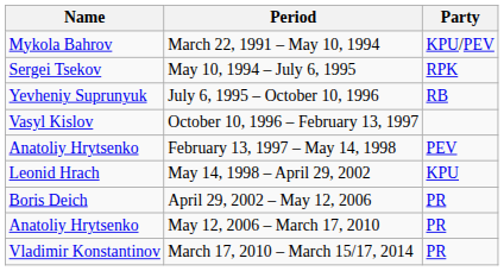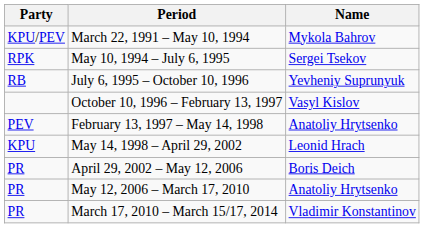columns swapped: Name <-> Party
